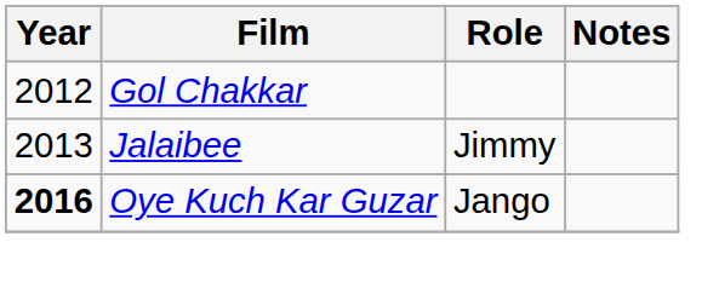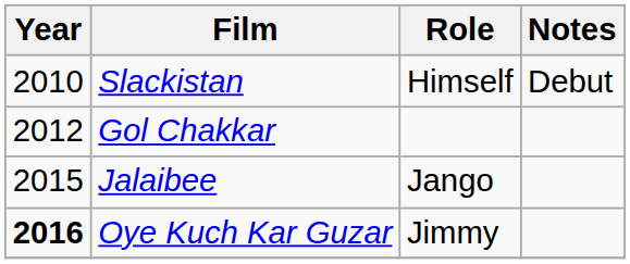+ row: 2010 | Slackistan | Himself | Debut
Jalaibee | Year: 2013 -> 2015
Jalaibee | Role: Jimmy -> Jango
Oye Kuch Kar Guzar | Role: Jango -> Jimmy
